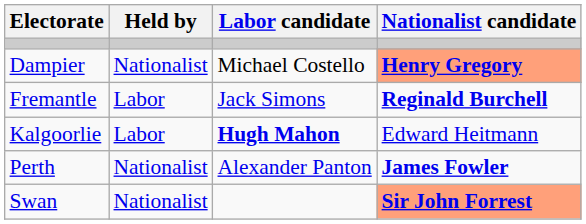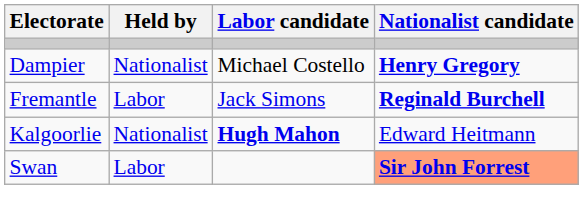Dampier | Nationalist candidate: lightsalmon background -> no background
Kalgoorlie | Held by: Labor -> Nationalist
- row: Perth | Nationalist | Alexander Panton | James Fowler
Swan | Held by: Nationalist -> Labor
